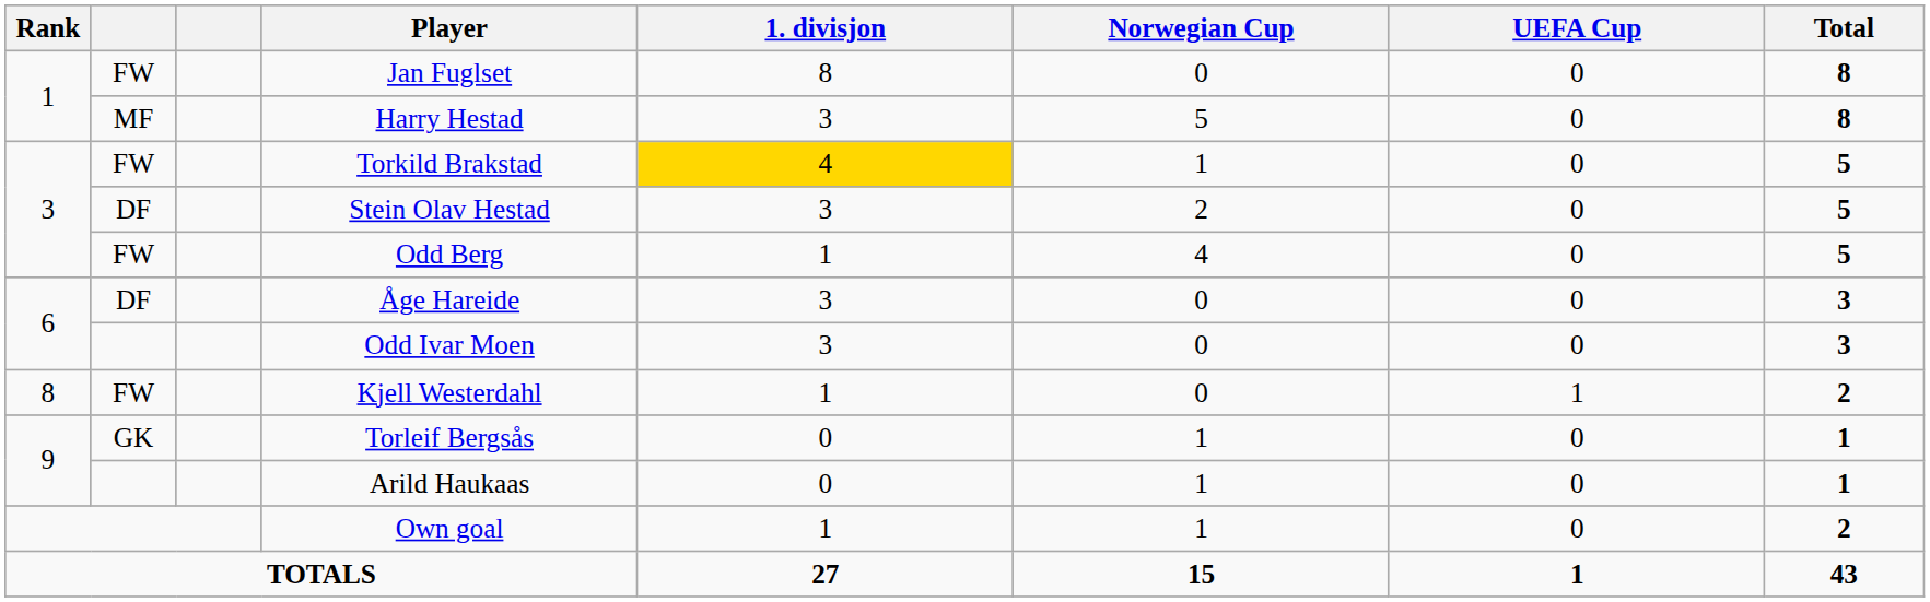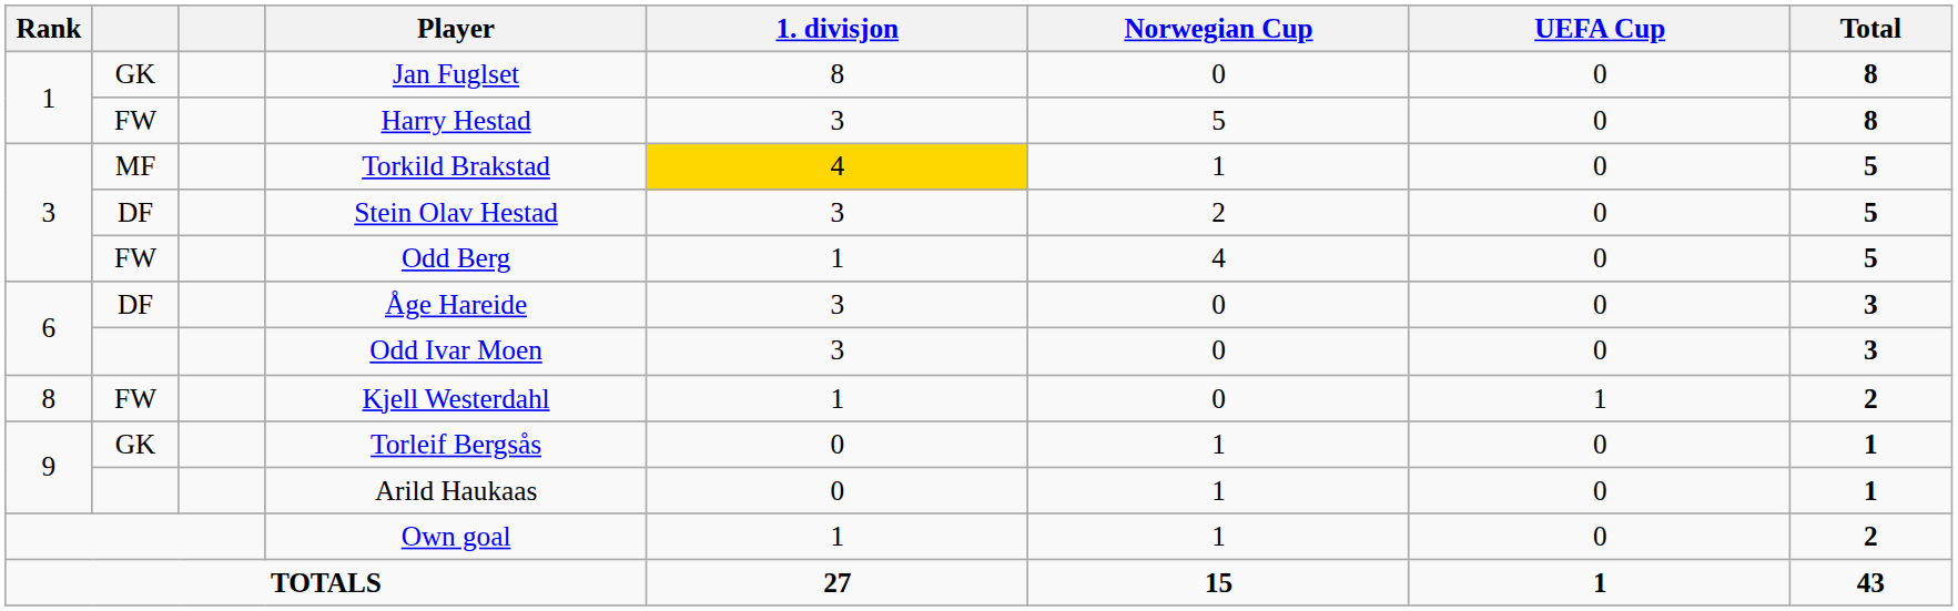Jan Fuglset | column 2: FW -> GK
Harry Hestad | column 2: MF -> FW
Torkild Brakstad | column 2: FW -> MF
